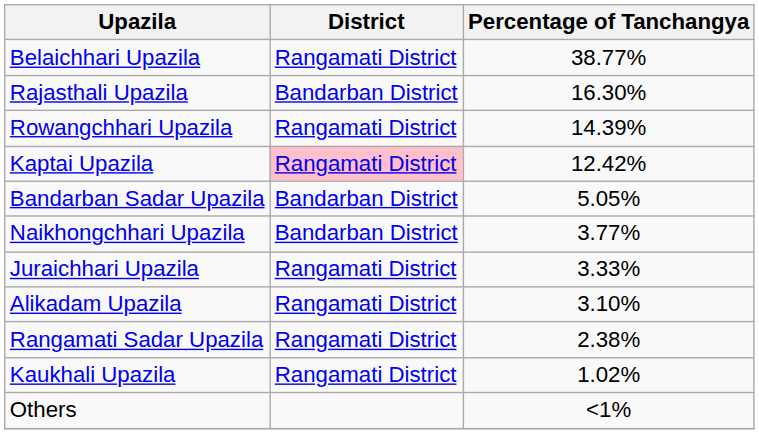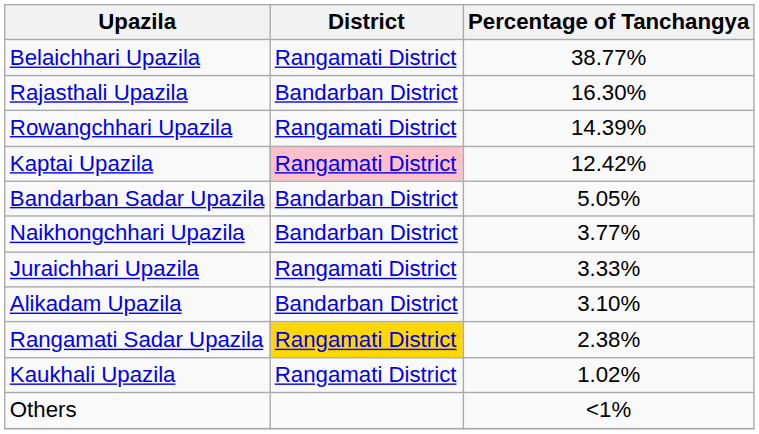Alikadam Upazila | District: Rangamati District -> Bandarban District
Rangamati Sadar Upazila | District: no background -> gold background
